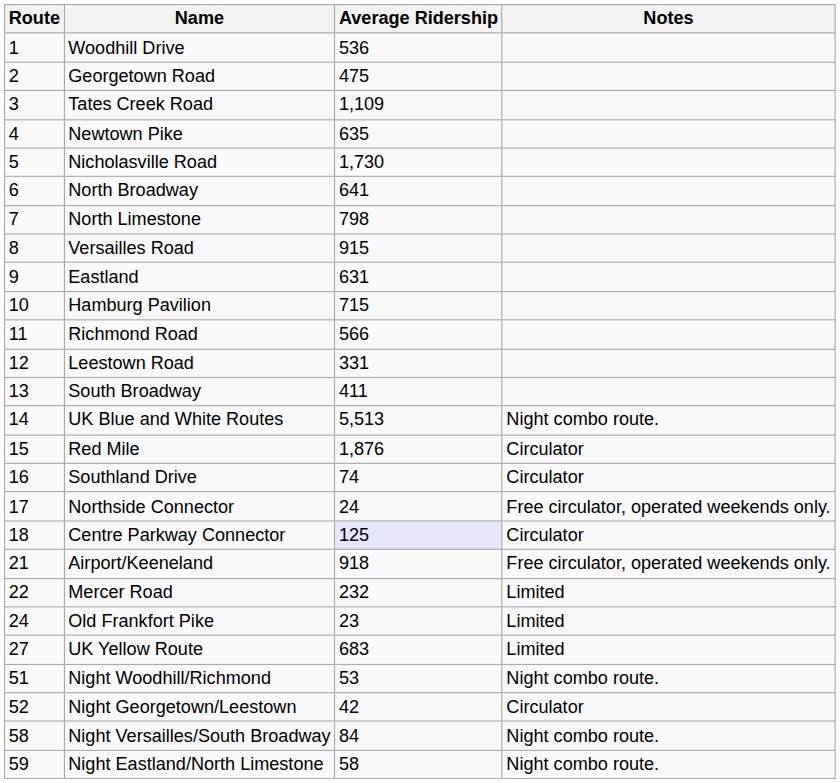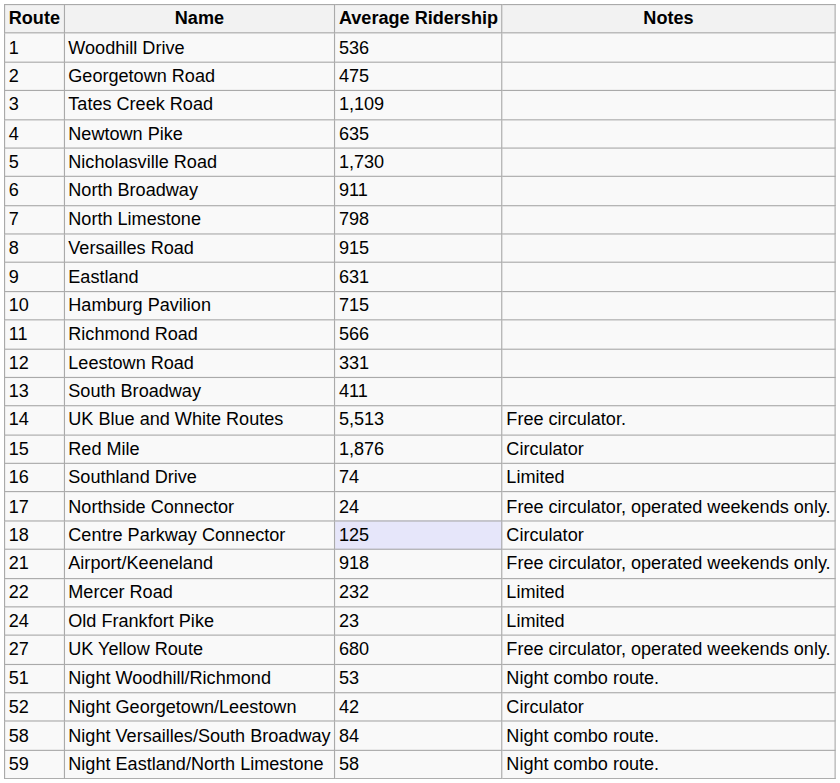North Broadway | Average Ridership: 641 -> 911
UK Blue and White Routes | Notes: Night combo route. -> Free circulator.
Southland Drive | Notes: Circulator -> Limited
UK Yellow Route | Average Ridership: 683 -> 680
UK Yellow Route | Notes: Limited -> Free circulator, operated weekends only.
